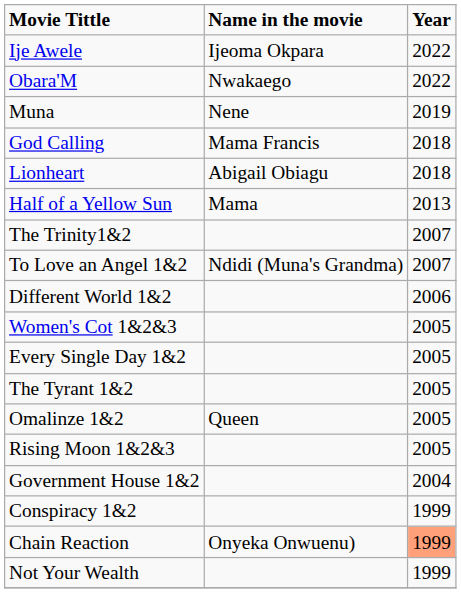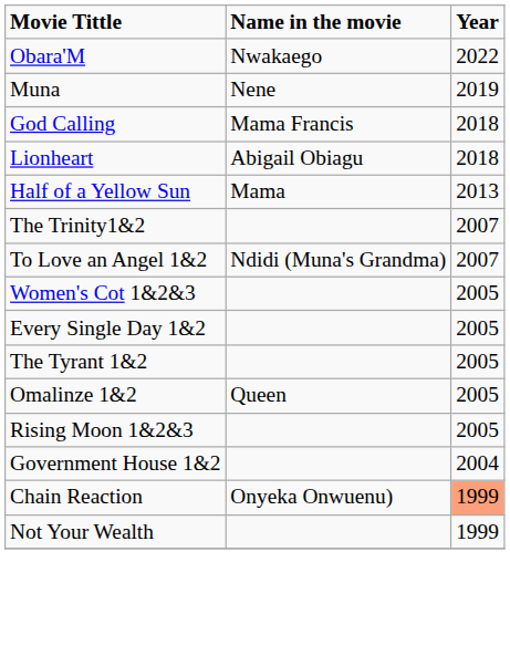- row: Ije Awele | Ijeoma Okpara | 2022
- row: Different World 1&2 | 2006
- row: Conspiracy 1&2 | 1999
